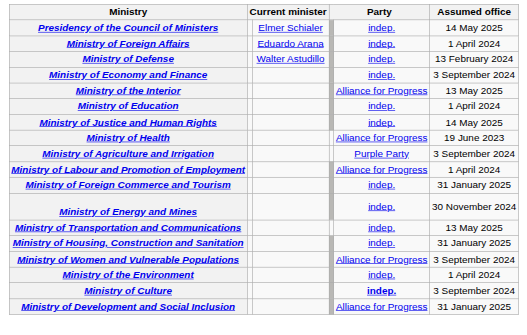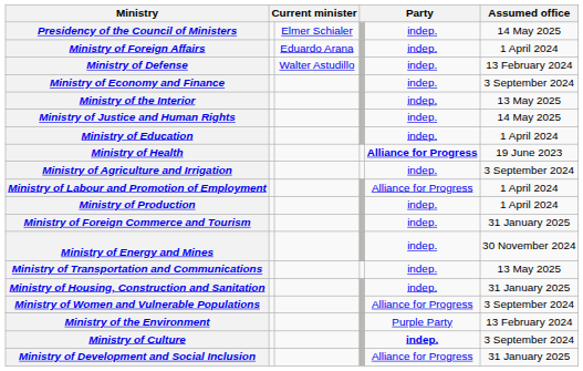Ministry of the Interior | column 5: Alliance for Progress -> indep.
rows swapped: Ministry of Justice and Human Rights <-> Ministry of Education
Ministry of Health | column 5: normal -> bold
Ministry of Agriculture and Irrigation | column 5: Purple Party -> indep.
+ row: Ministry of Production | indep. | 1 April 2024
Ministry of the Environment | column 5: indep. -> Purple Party
Ministry of the Environment | Assumed office: 1 April 2024 -> 13 February 2024
